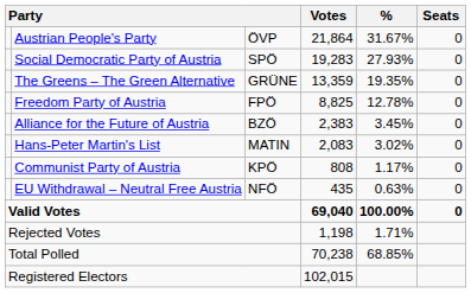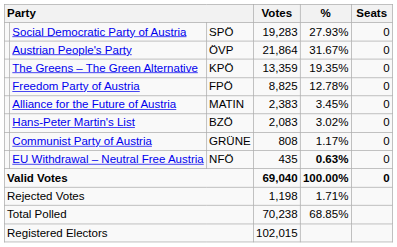rows swapped: Austrian People's Party <-> Social Democratic Party of Austria
The Greens – The Green Alternative | column 3: GRÜNE -> KPÖ
Alliance for the Future of Austria | column 3: BZÖ -> MATIN
Hans-Peter Martin's List | column 3: MATIN -> BZÖ
Communist Party of Austria | column 3: KPÖ -> GRÜNE
EU Withdrawal – Neutral Free Austria | %: normal -> bold
